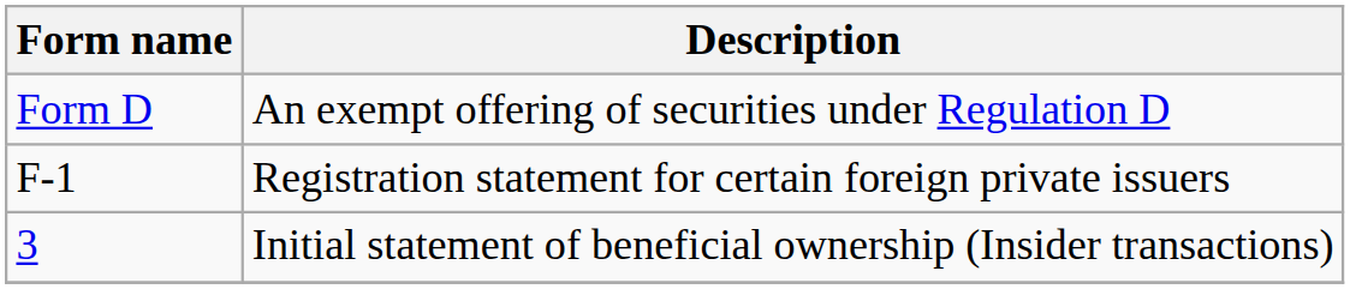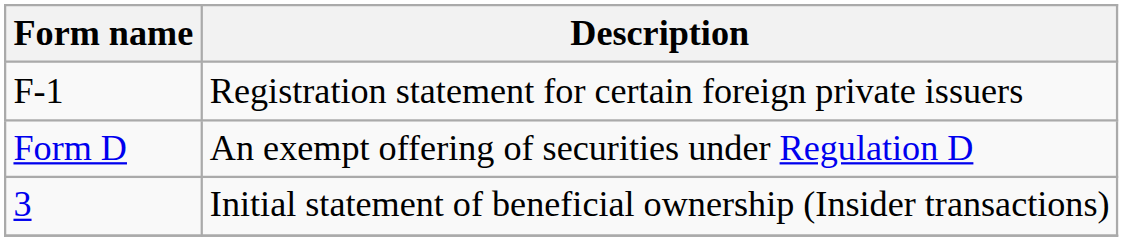rows swapped: Registration statement for certain foreign private issuers <-> An exempt offering of securities under Regulation D
